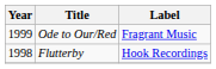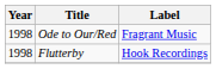Ode to Our/Red | Year: 1999 -> 1998
